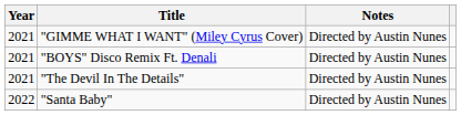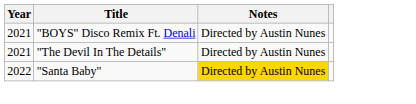- row: 2021 | "GIMME WHAT I WANT" (Miley Cyrus Cover) | Directed by Austin Nunes
"Santa Baby" | Notes: no background -> gold background
